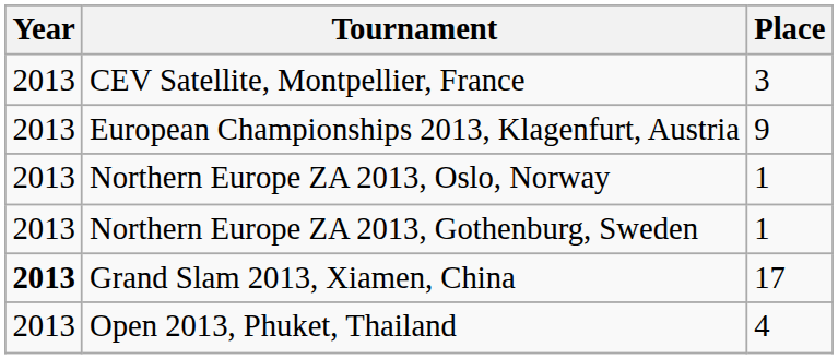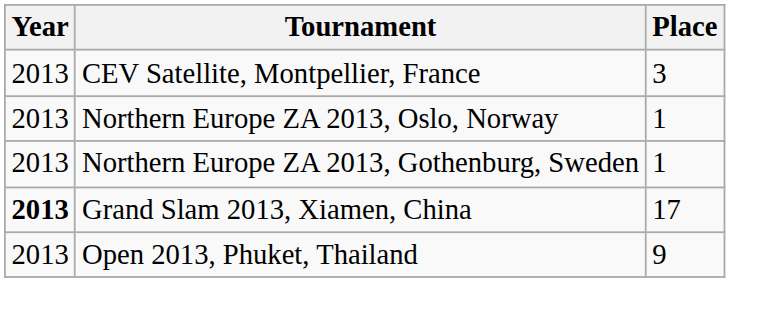- row: 2013 | European Championships 2013, Klagenfurt, Austria | 9
Open 2013, Phuket, Thailand | Place: 4 -> 9
